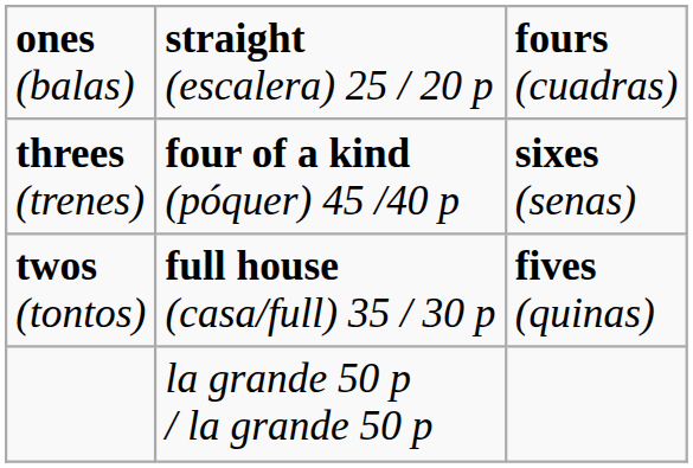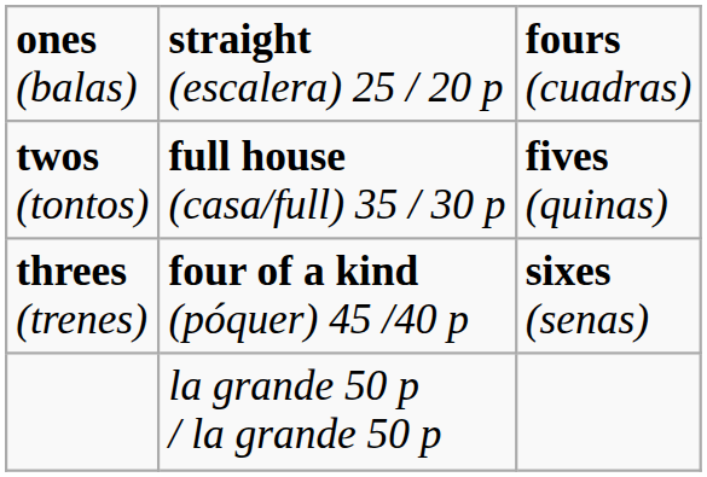rows swapped: twos (tontos) <-> threes (trenes)
